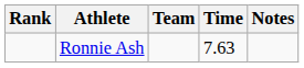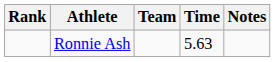Ronnie Ash | Time: 7.63 -> 5.63
